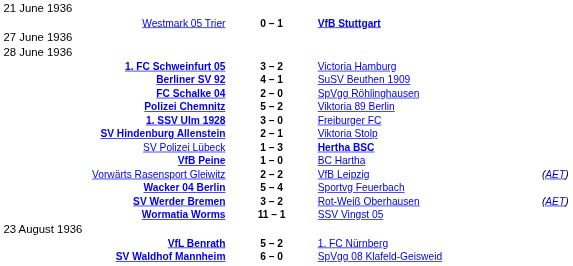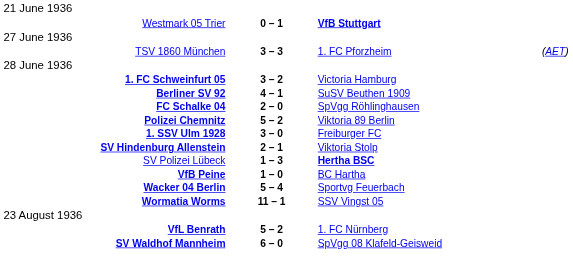+ row: TSV 1860 München | 3 – 3 | 1. FC Pforzheim | (AET)
- row: Vorwärts Rasensport Gleiwitz | 2 – 2 | VfB Leipzig | (AET)
- row: SV Werder Bremen | 3 – 2 | Rot-Weiß Oberhausen | (AET)
